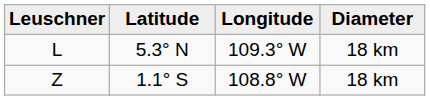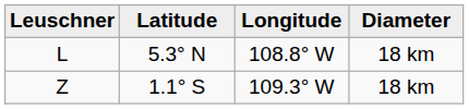L | Longitude: 109.3° W -> 108.8° W
Z | Longitude: 108.8° W -> 109.3° W
